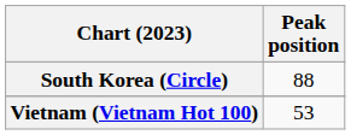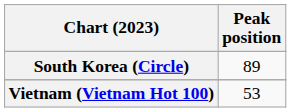South Korea (Circle) | Peak position: 88 -> 89
